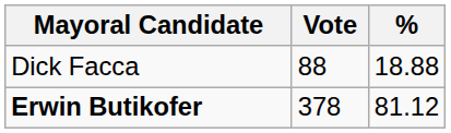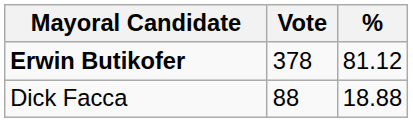rows swapped: Erwin Butikofer <-> Dick Facca
